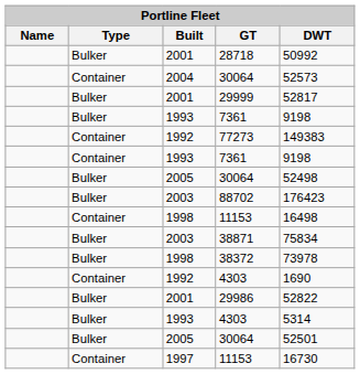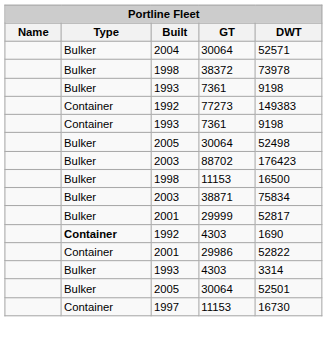- row: Bulker | 2001 | 28718 | 50992
2004 / 30064 | Type: Container -> Bulker
2004 / 30064 | DWT: 52573 -> 52571
rows swapped: 38372 <-> 29999
1998 / 11153 | Type: Container -> Bulker
1998 / 11153 | DWT: 16498 -> 16500
1992 / 4303 | Type: normal -> bold
29986 | Type: Bulker -> Container
1993 / 4303 | DWT: 5314 -> 3314
